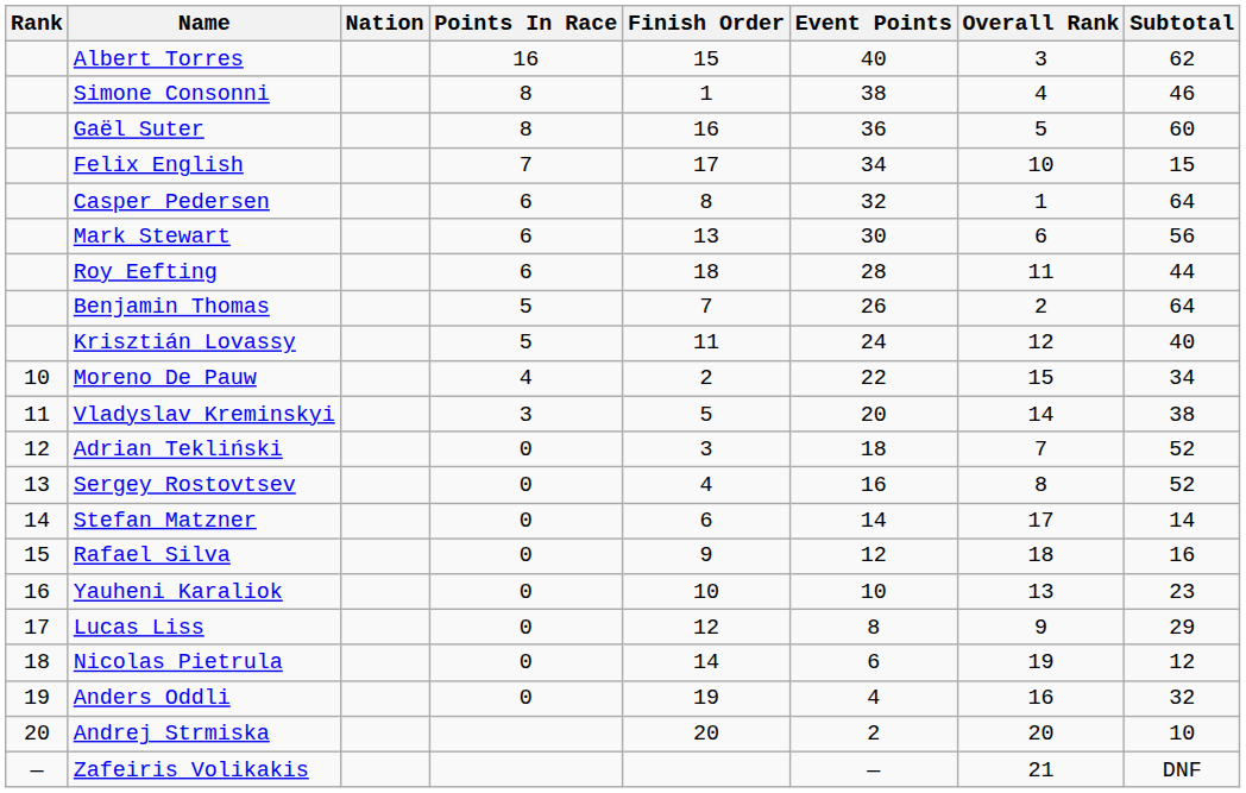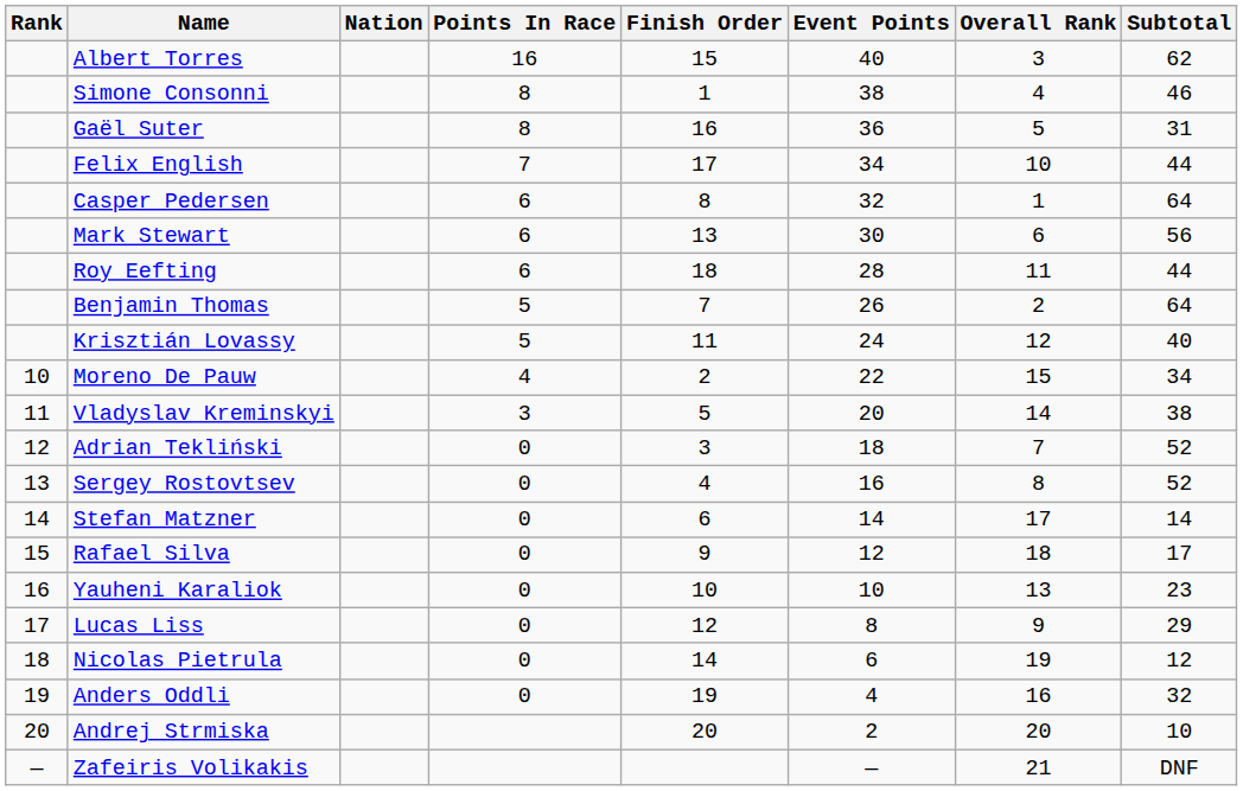Gaël Suter | Subtotal: 60 -> 31
Felix English | Subtotal: 15 -> 44
Rafael Silva | Subtotal: 16 -> 17
